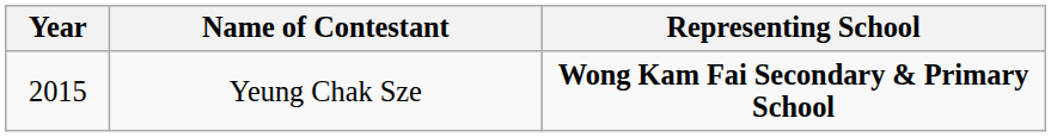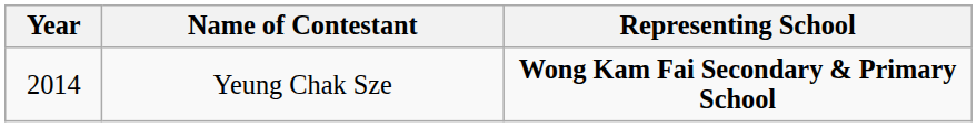Yeung Chak Sze | Year: 2015 -> 2014
